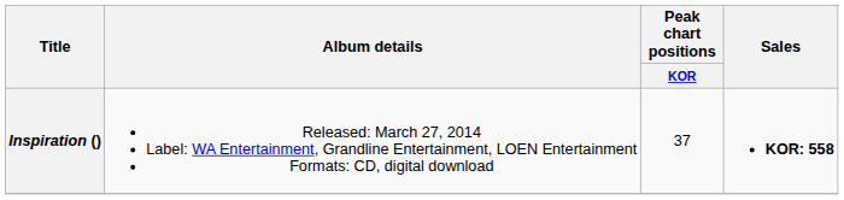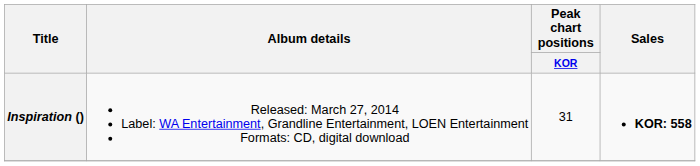Inspiration () | Peak chart positions / KOR: 37 -> 31
